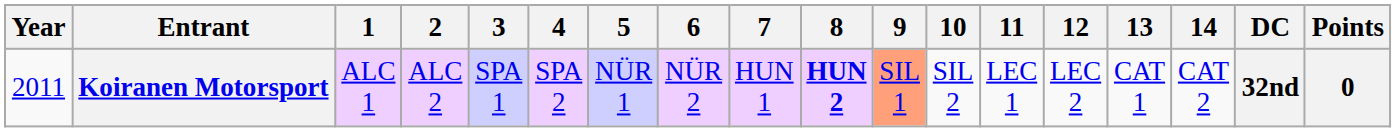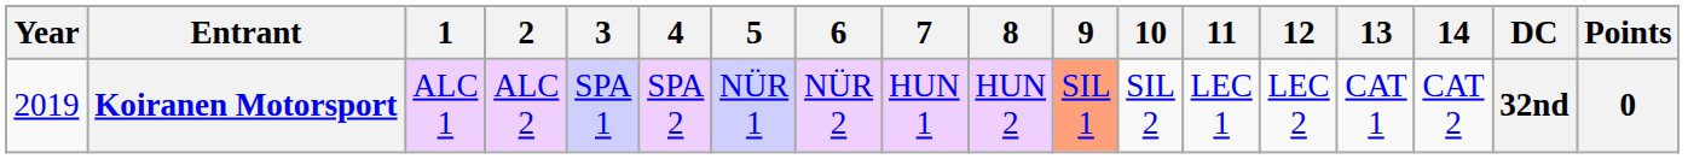Koiranen Motorsport | Year: 2011 -> 2019
Koiranen Motorsport | 8: bold -> normal
